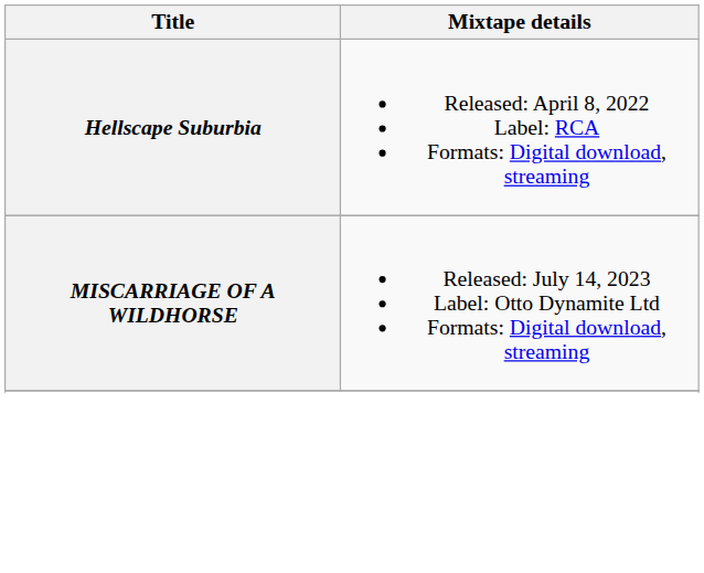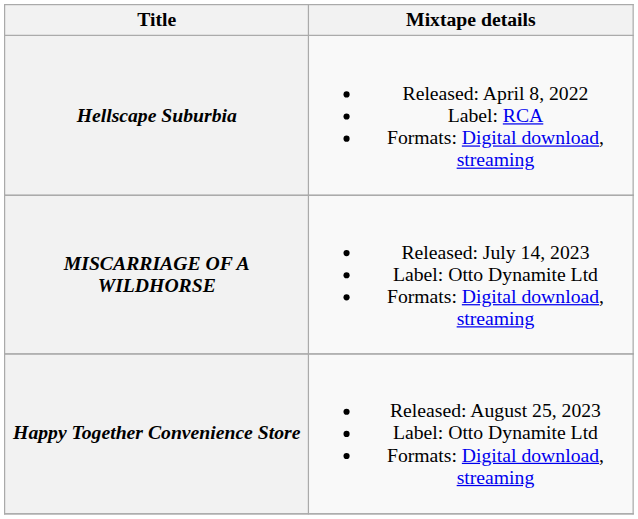+ row: Happy Together Convenience Store | Released: August 25, 2023 Label: Otto Dynamite Ltd Formats: Digital download, streaming
